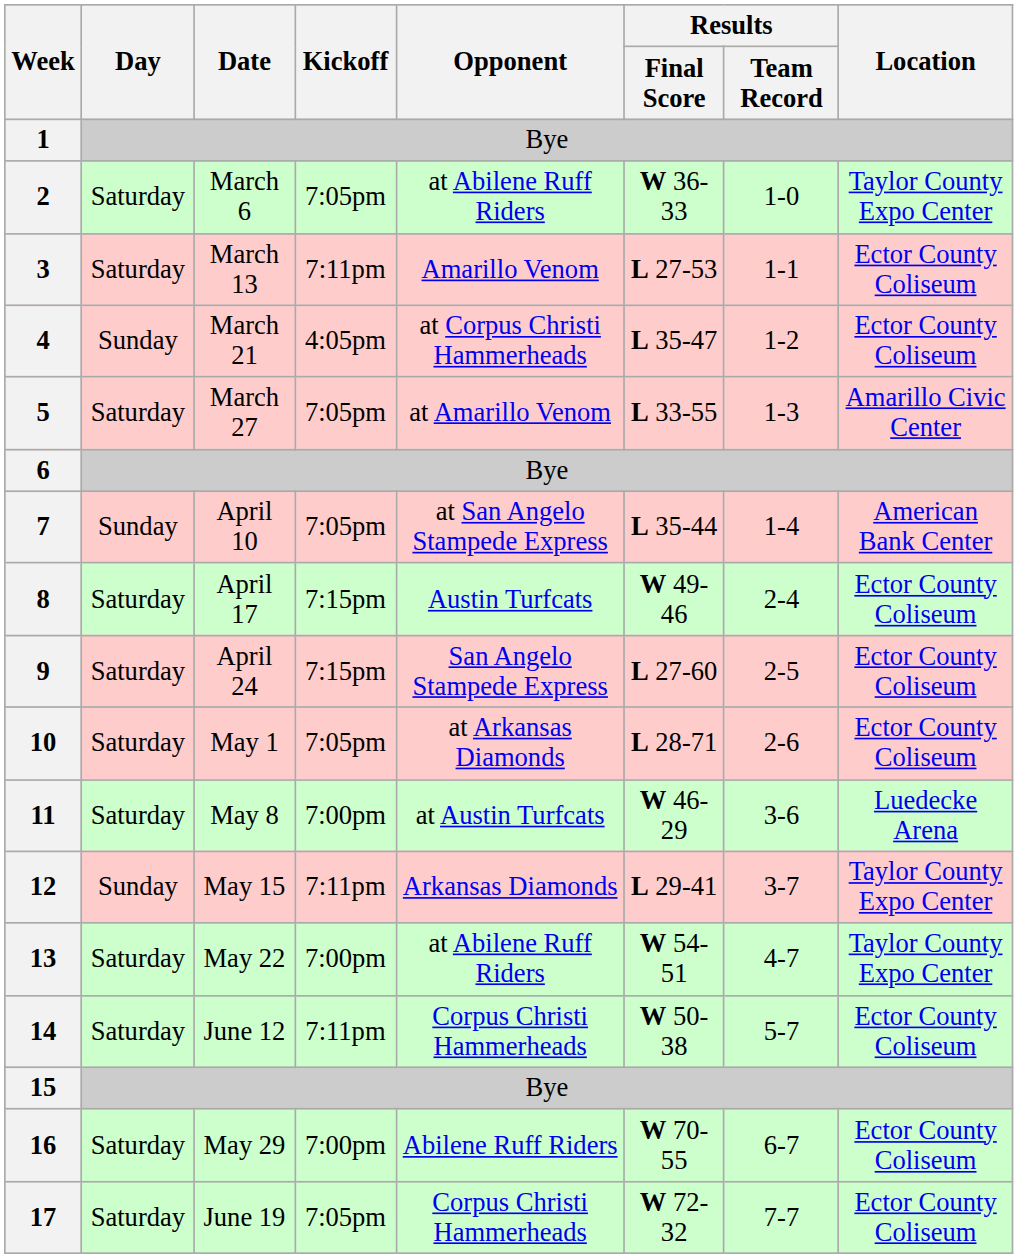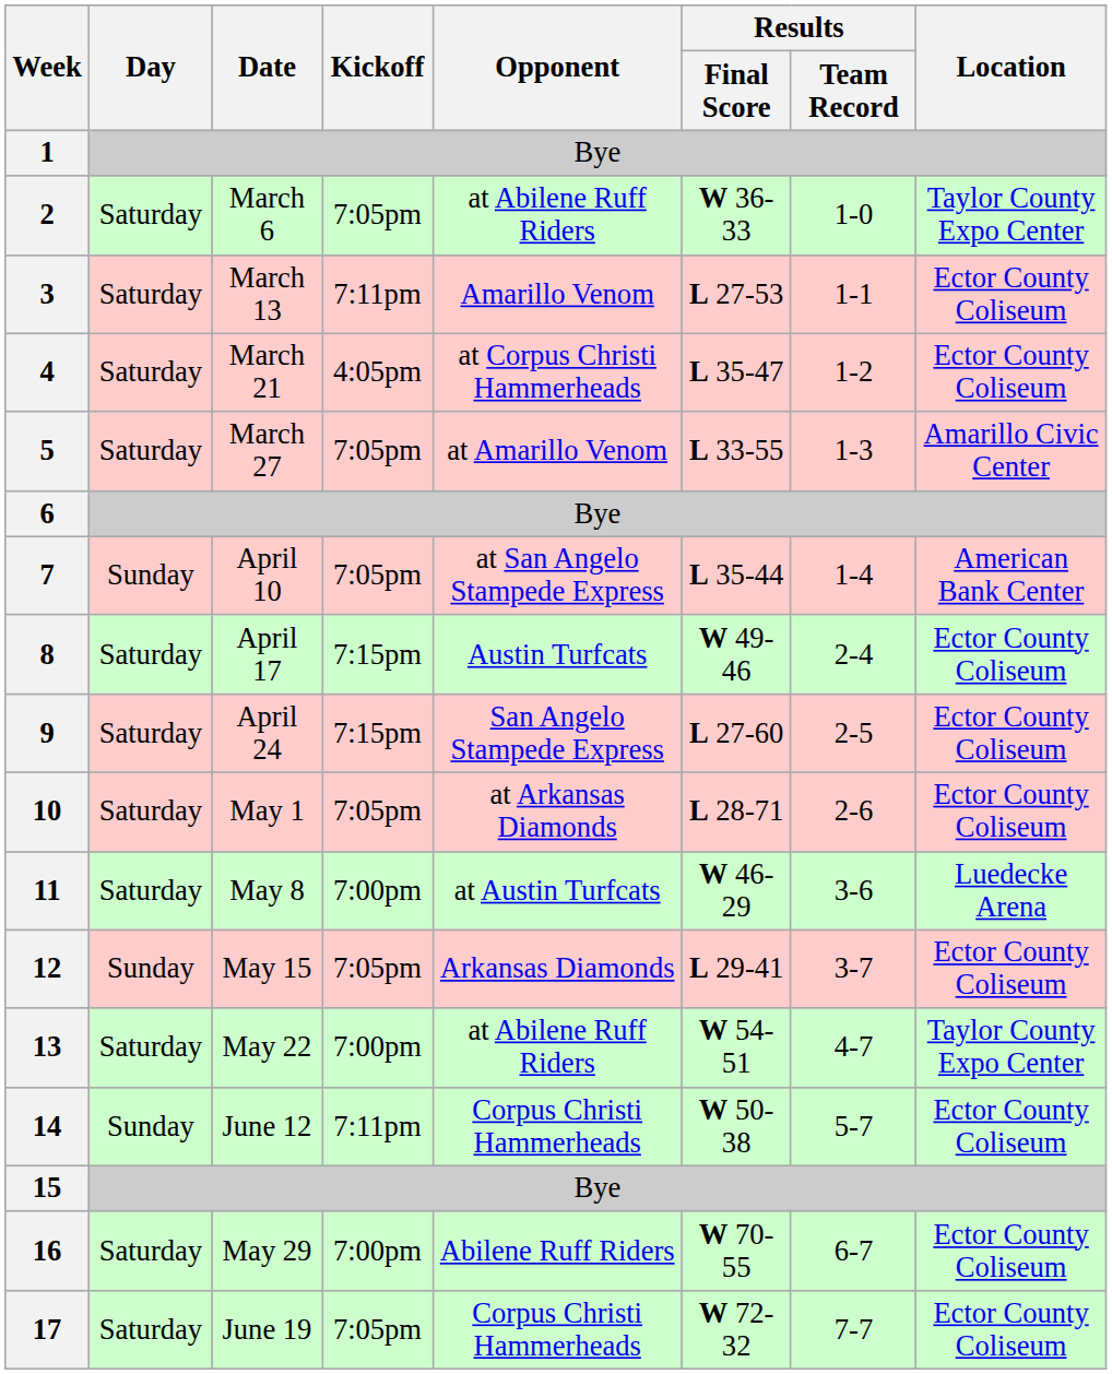4 | Day: Sunday -> Saturday
12 | Kickoff: 7:11pm -> 7:05pm
12 | Location: Taylor County Expo Center -> Ector County Coliseum
14 | Day: Saturday -> Sunday
